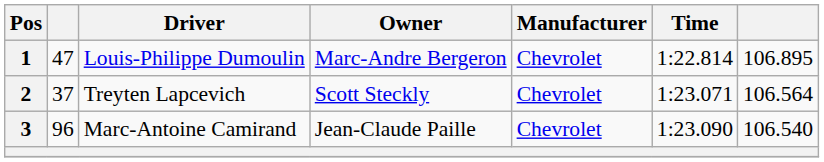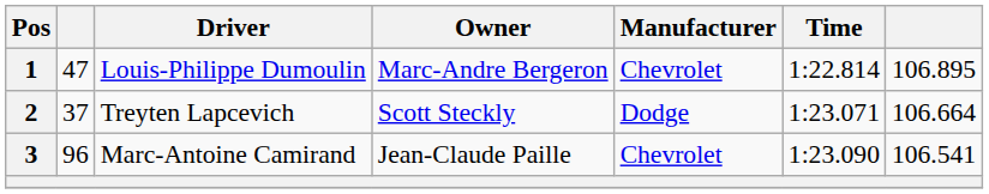2 | Manufacturer: Chevrolet -> Dodge
2 | column 7: 106.564 -> 106.664
3 | column 7: 106.540 -> 106.541
